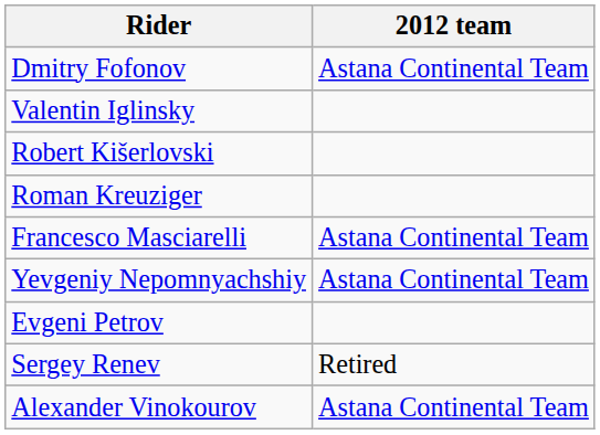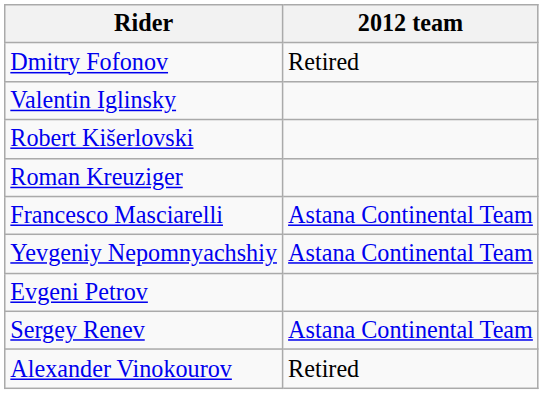Dmitry Fofonov | 2012 team: Astana Continental Team -> Retired
Sergey Renev | 2012 team: Retired -> Astana Continental Team
Alexander Vinokourov | 2012 team: Astana Continental Team -> Retired
